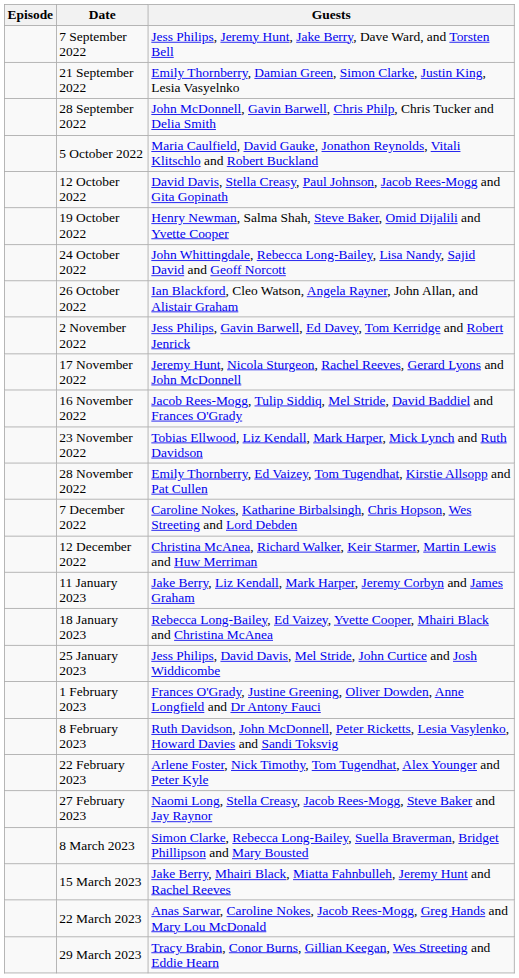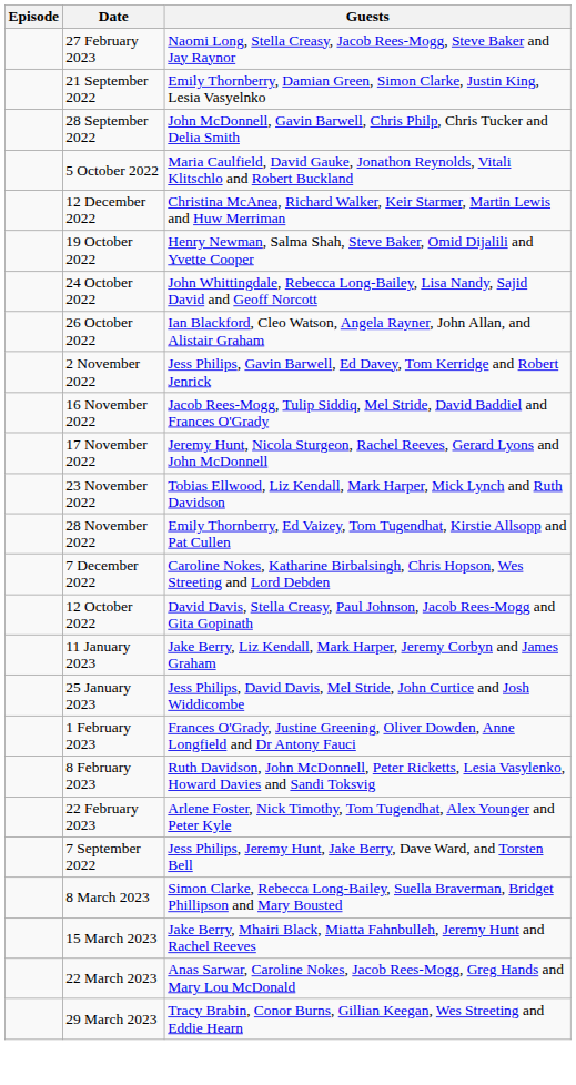rows swapped: 7 September 2022 <-> 27 February 2023
rows swapped: 12 October 2022 <-> 12 December 2022
rows swapped: 16 November 2022 <-> 17 November 2022
- row: 18 January 2023 | Rebecca Long-Bailey, Ed Vaizey, Yvette Cooper, Mhairi Black and Christina McAnea
